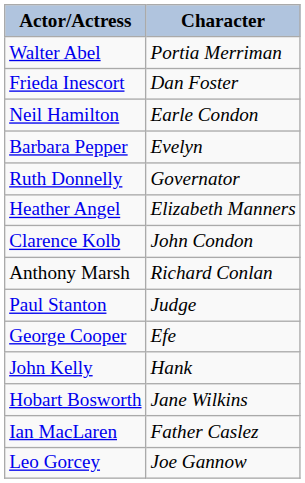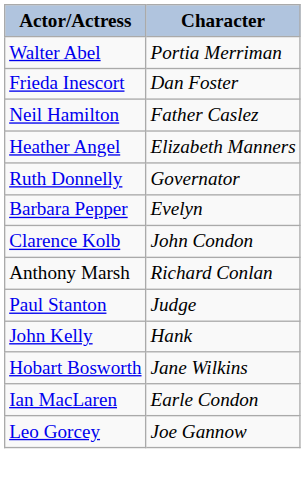Neil Hamilton | Character: Earle Condon -> Father Caslez
rows swapped: Heather Angel <-> Barbara Pepper
- row: George Cooper | Efe
Ian MacLaren | Character: Father Caslez -> Earle Condon
